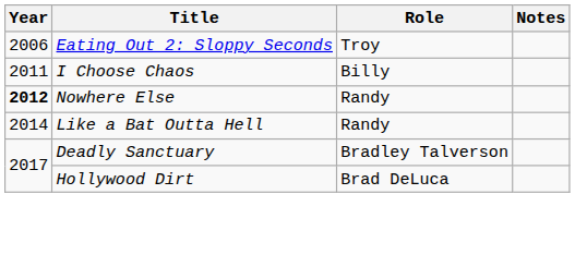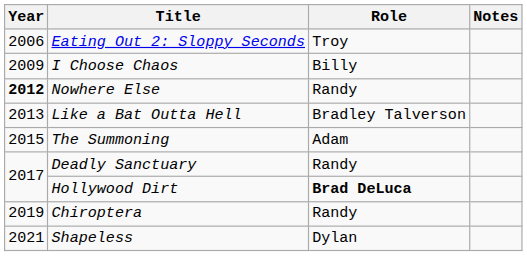I Choose Chaos | Year: 2011 -> 2009
Like a Bat Outta Hell | Year: 2014 -> 2013
Like a Bat Outta Hell | Role: Randy -> Bradley Talverson
+ row: 2015 | The Summoning | Adam
Deadly Sanctuary | Role: Bradley Talverson -> Randy
Hollywood Dirt | Role: normal -> bold
+ row: 2019 | Chiroptera | Randy
+ row: 2021 | Shapeless | Dylan
